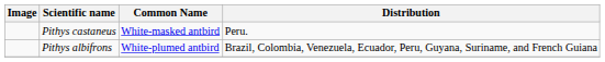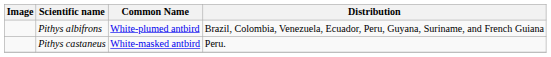rows swapped: Pithys albifrons <-> Pithys castaneus
